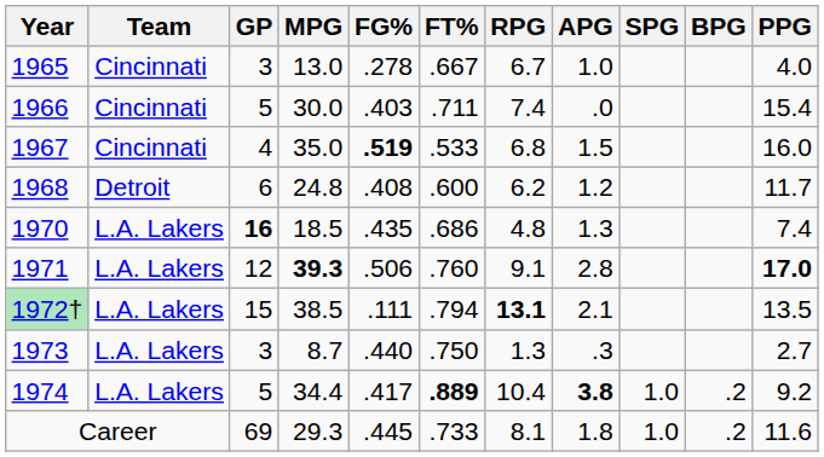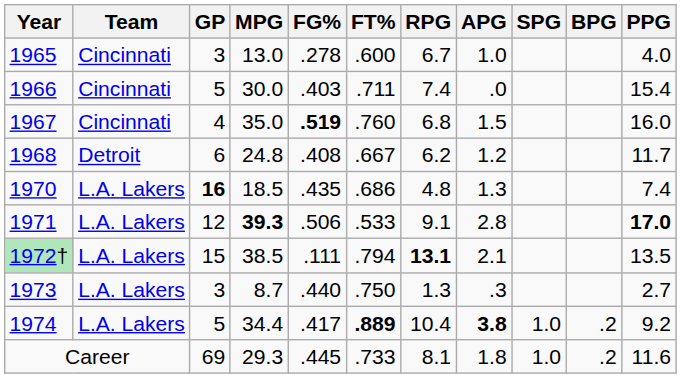1965 | FT%: .667 -> .600
1967 | FT%: .533 -> .760
1968 | FT%: .600 -> .667
1971 | FT%: .760 -> .533
